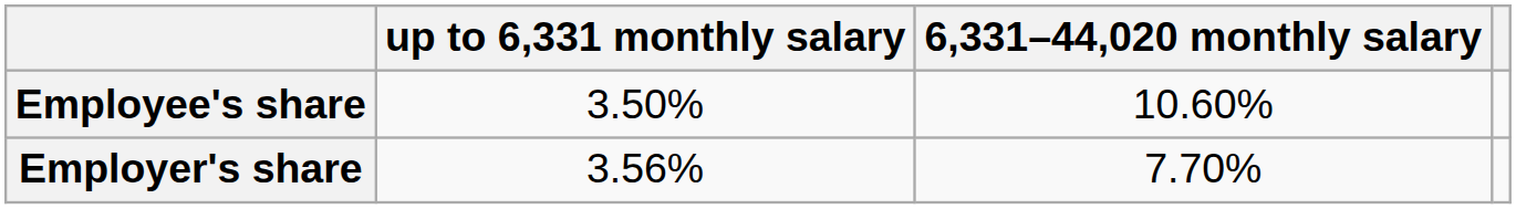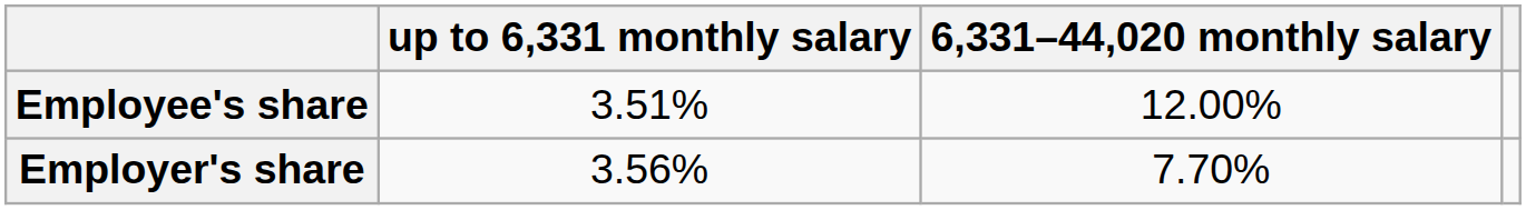Employee's share | up to 6,331 monthly salary: 3.50% -> 3.51%
Employee's share | 6,331–44,020 monthly salary: 10.60% -> 12.00%
